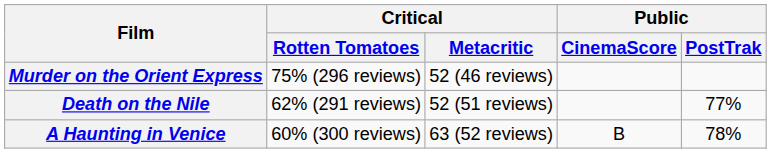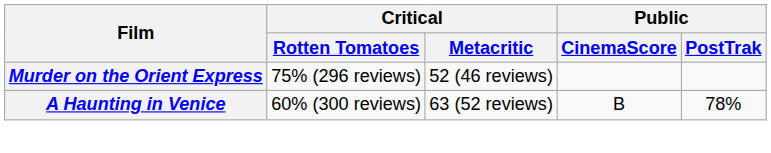- row: Death on the Nile | 62% (291 reviews) | 52 (51 reviews) | 77%
